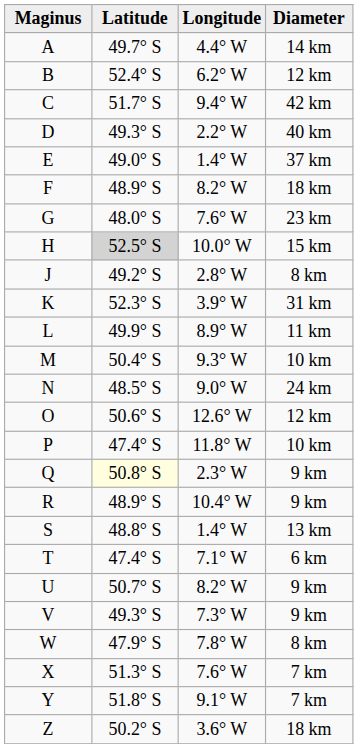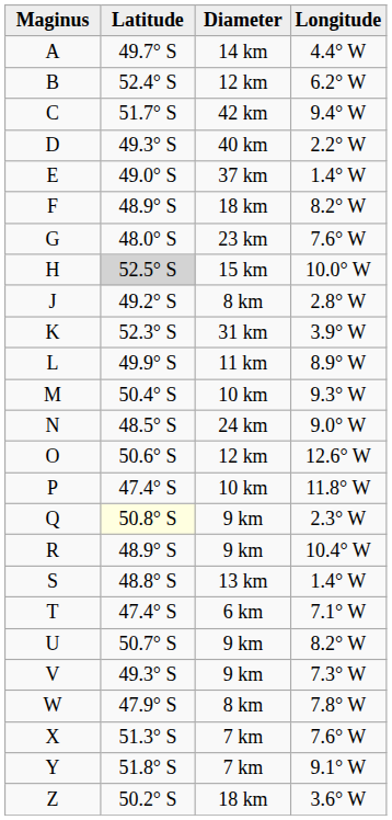columns swapped: Longitude <-> Diameter
